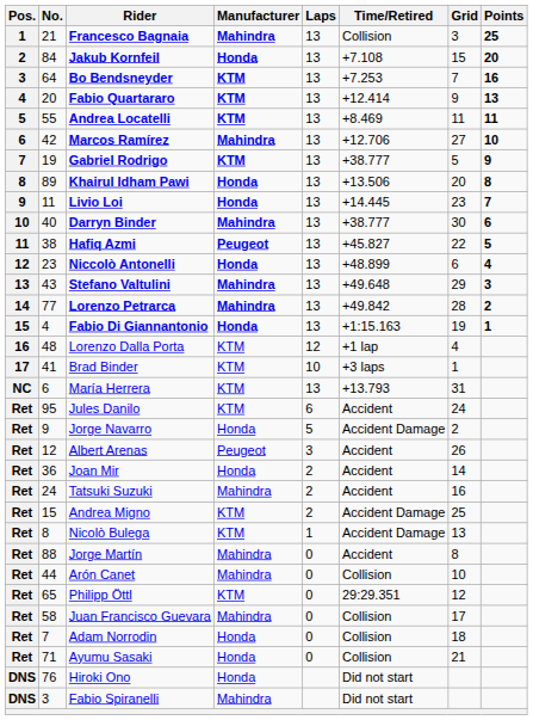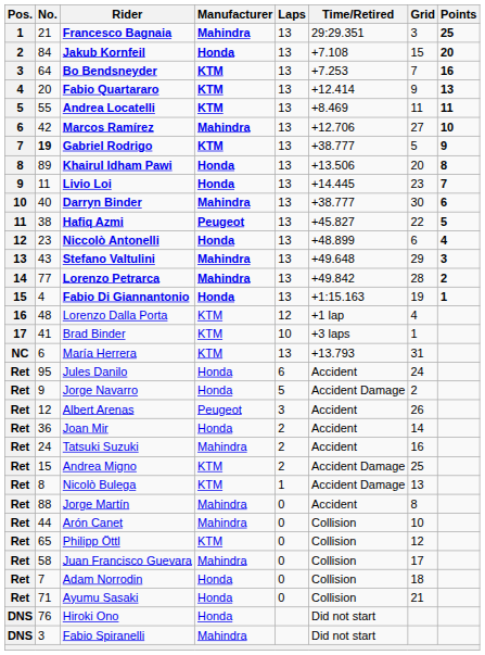Francesco Bagnaia | Time/Retired: Collision -> 29:29.351
Gabriel Rodrigo | No.: normal -> bold
Jules Danilo | Manufacturer: KTM -> Honda
Philipp Öttl | Time/Retired: 29:29.351 -> Collision
